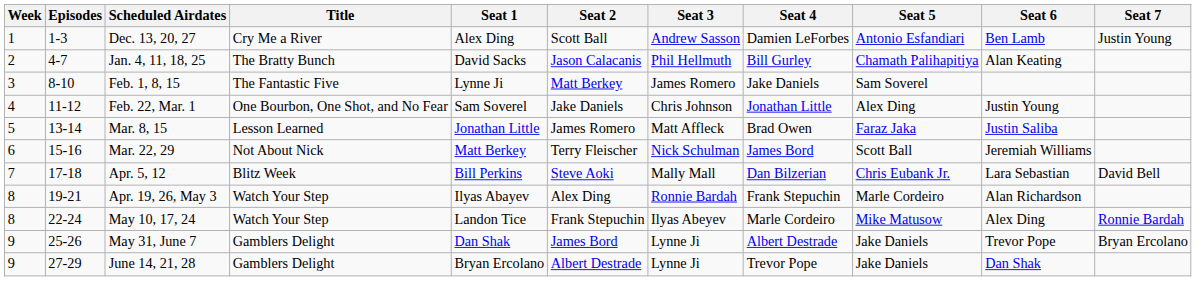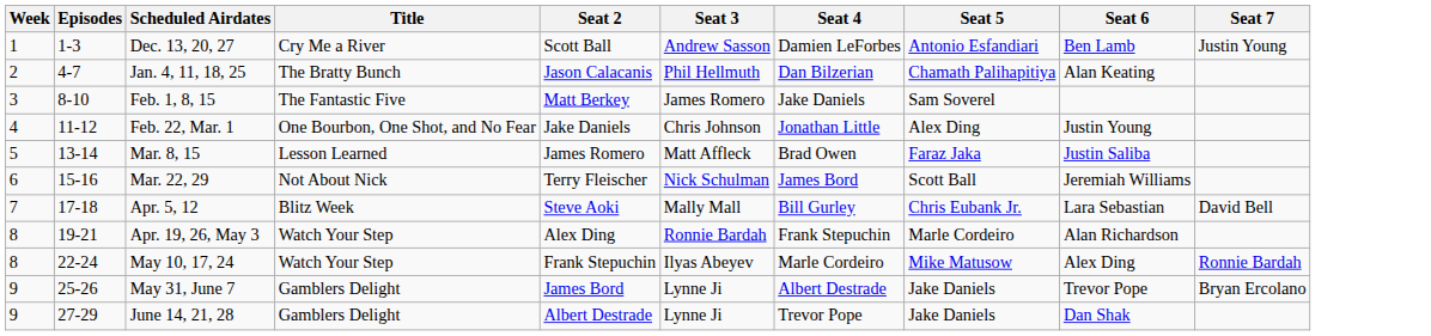- column: Seat 1 | Alex Ding | David Sacks | Lynne Ji | Sam Soverel | Jonathan Little | Matt Berkey | Bill Perkins | Ilyas Abayev | Landon Tice | Dan Shak | Bryan Ercolano
Jan. 4, 11, 18, 25 | Seat 4: Bill Gurley -> Dan Bilzerian
Apr. 5, 12 | Seat 4: Dan Bilzerian -> Bill Gurley
